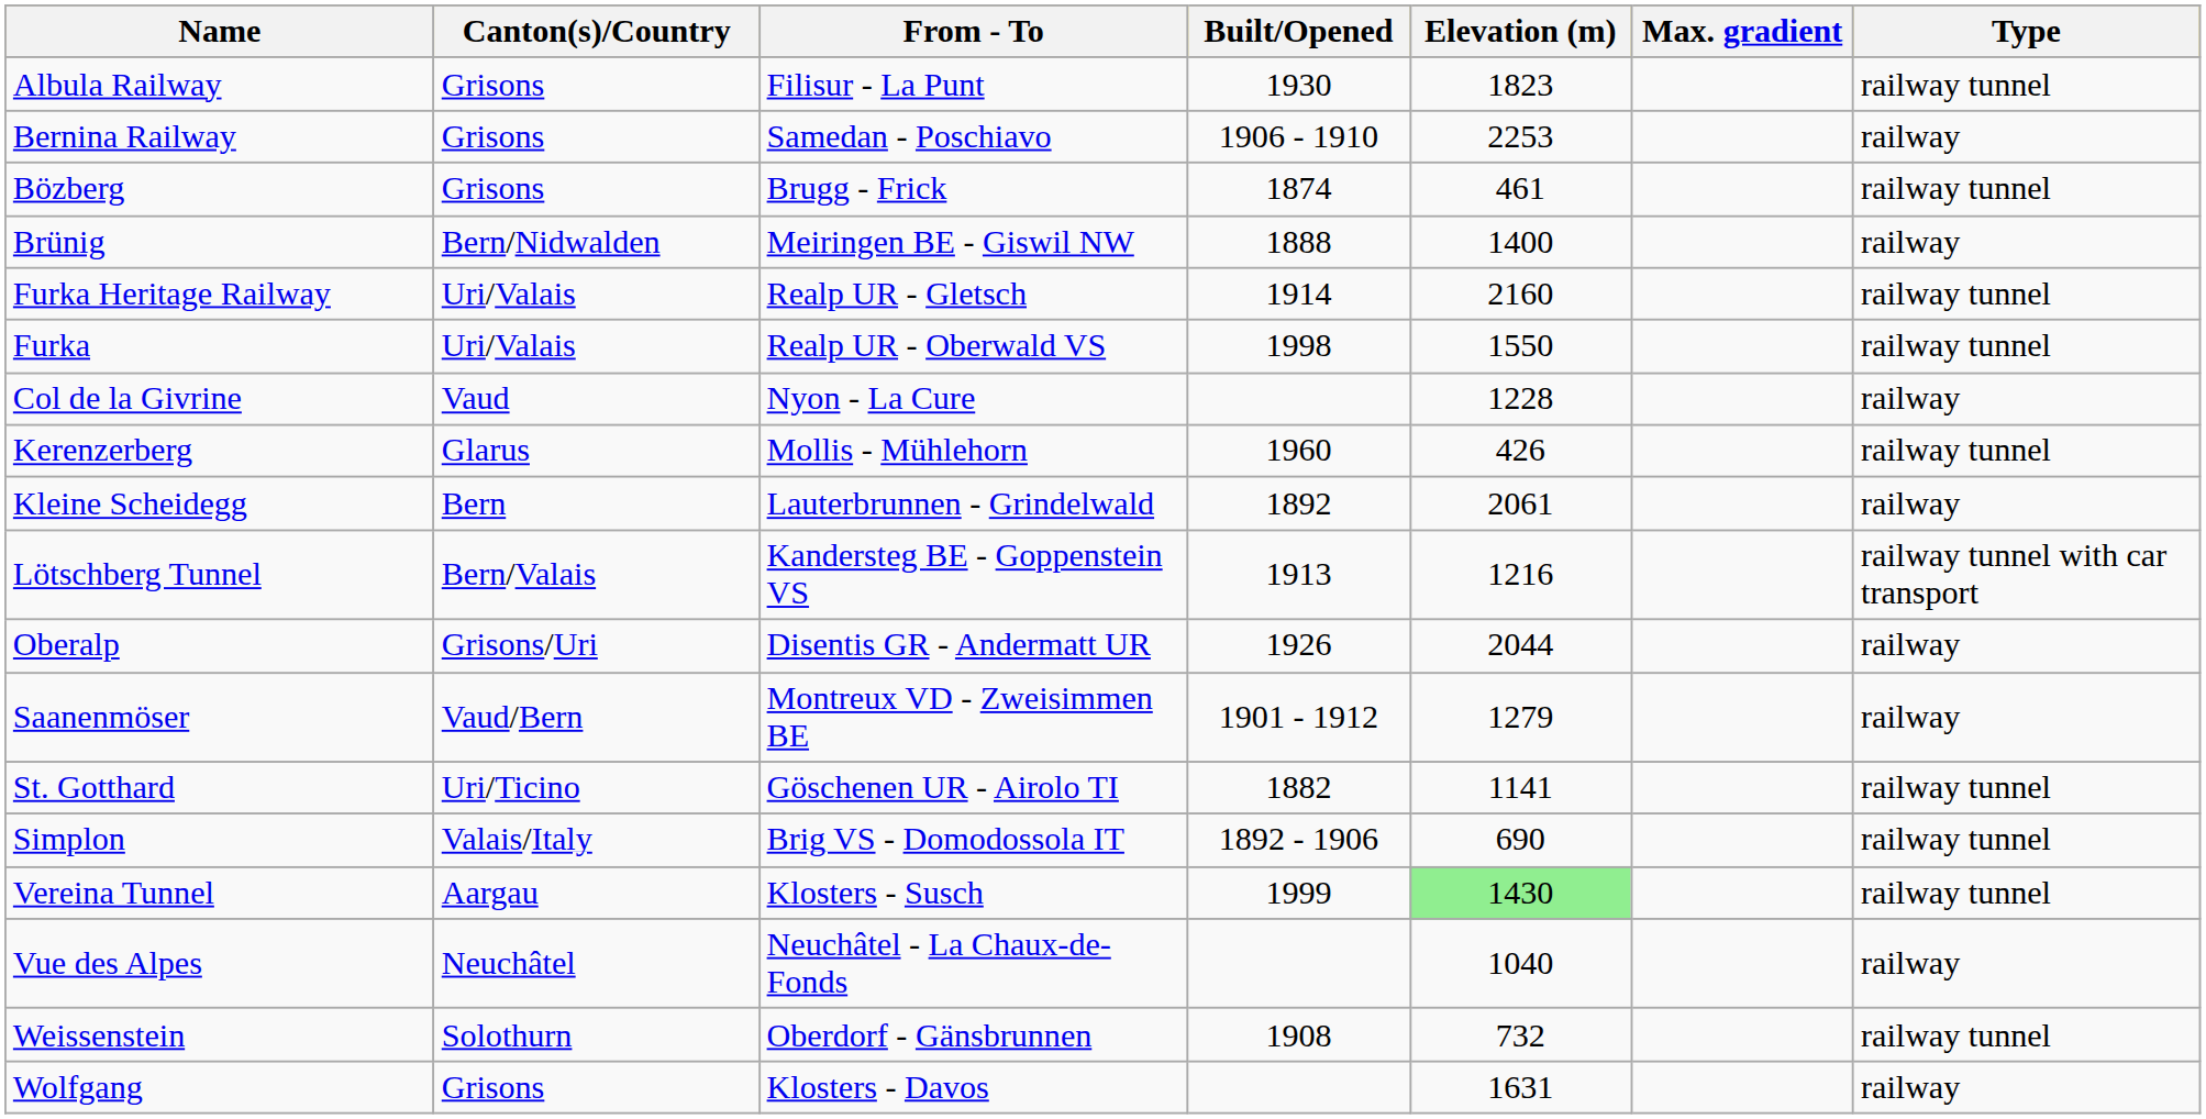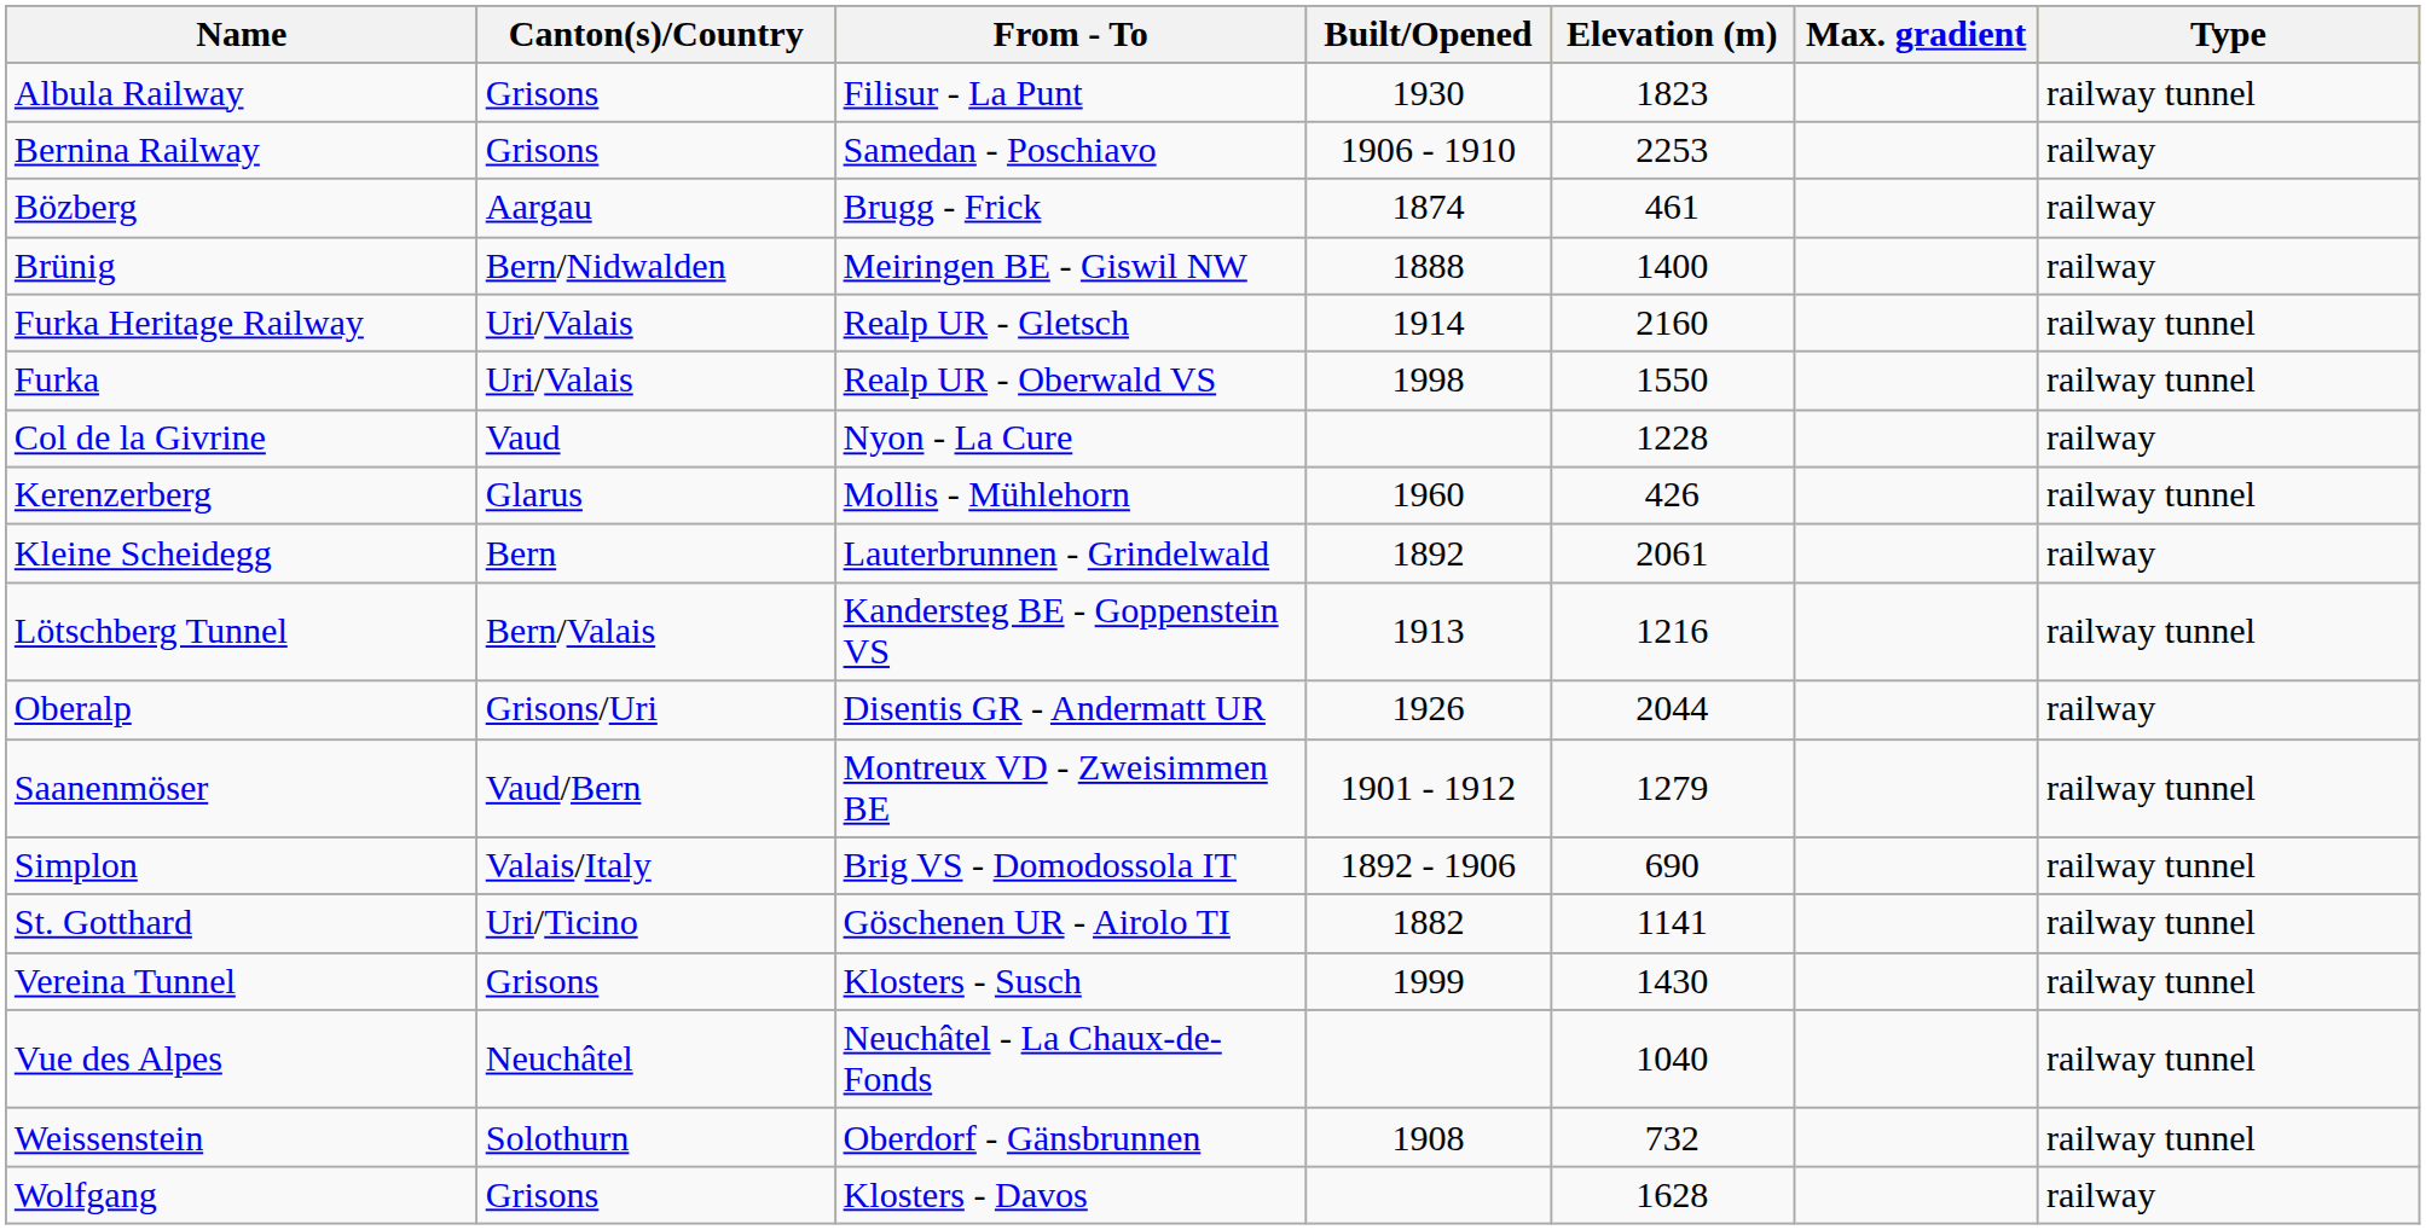Bözberg | Canton(s)/Country: Grisons -> Aargau
Bözberg | Type: railway tunnel -> railway
Lötschberg Tunnel | Type: railway tunnel with car transport -> railway tunnel
Saanenmöser | Type: railway -> railway tunnel
rows swapped: Simplon <-> St. Gotthard
Vereina Tunnel | Canton(s)/Country: Aargau -> Grisons
Vereina Tunnel | Elevation (m): lightgreen background -> no background
Vue des Alpes | Type: railway -> railway tunnel
Wolfgang | Elevation (m): 1631 -> 1628
